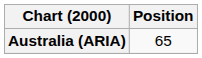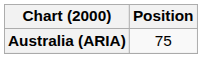Australia (ARIA) | Position: 65 -> 75
